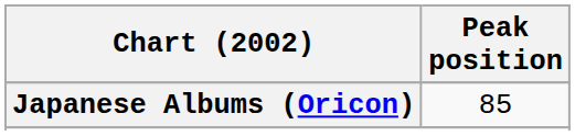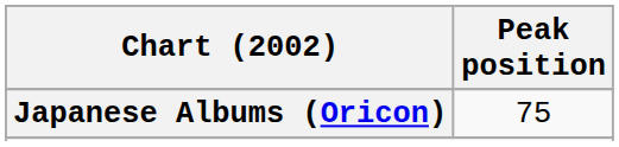Japanese Albums (Oricon) | Peak position: 85 -> 75
